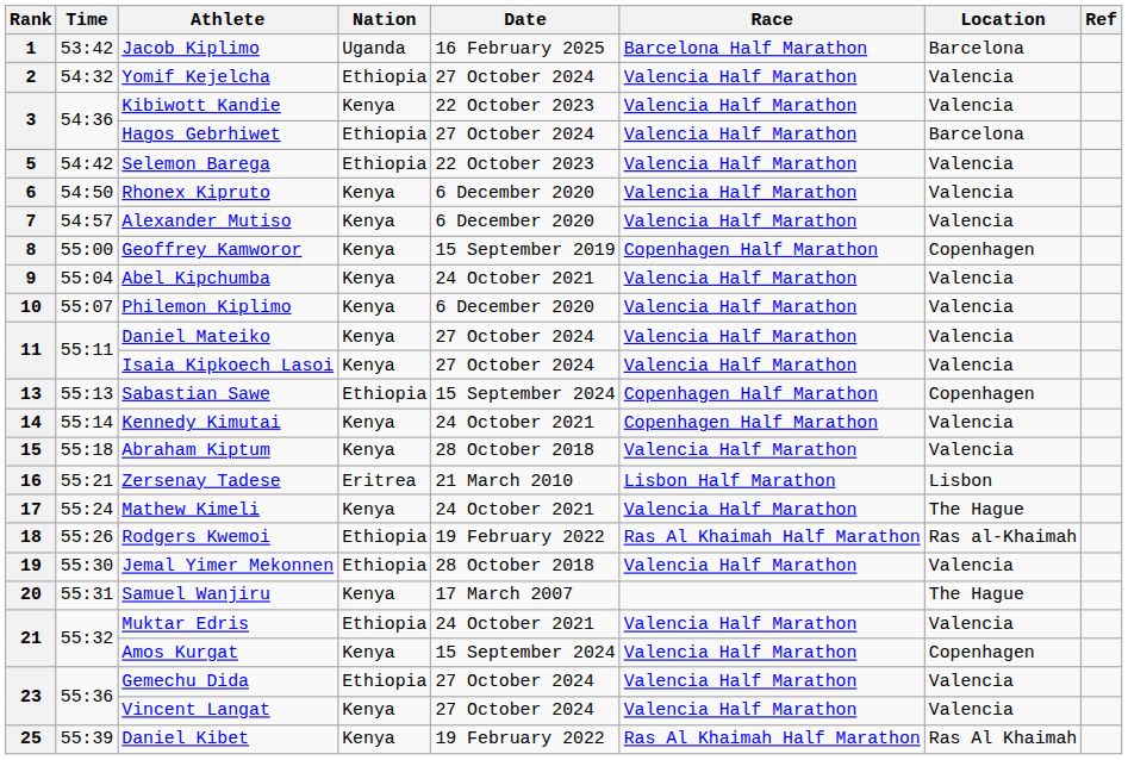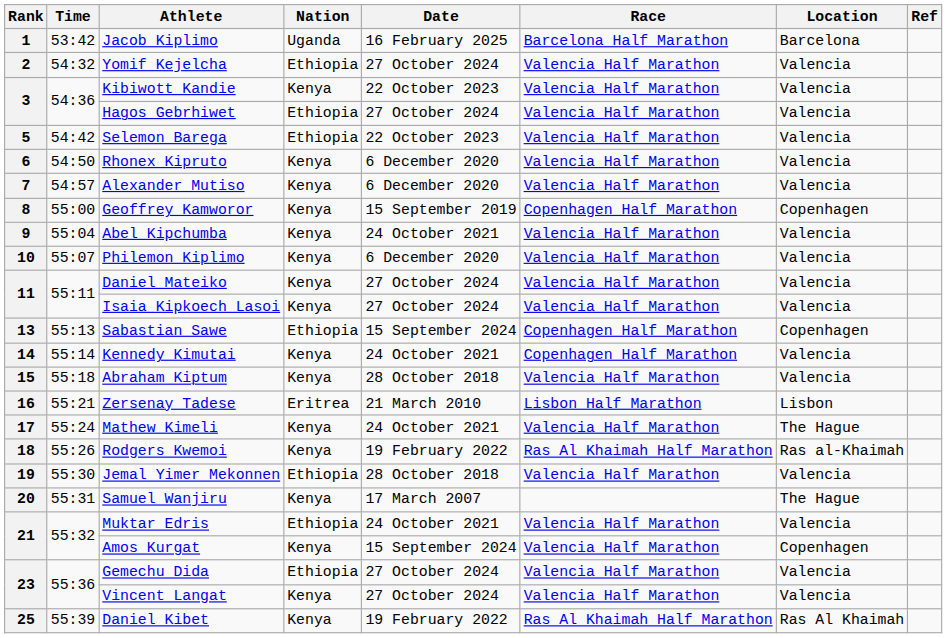Hagos Gebrhiwet | Location: Barcelona -> Valencia
Rodgers Kwemoi | Nation: Ethiopia -> Kenya
